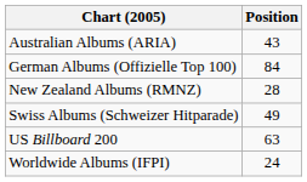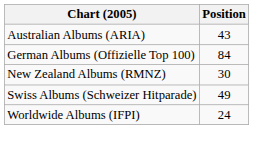New Zealand Albums (RMNZ) | Position: 28 -> 30
- row: US Billboard 200 | 63
